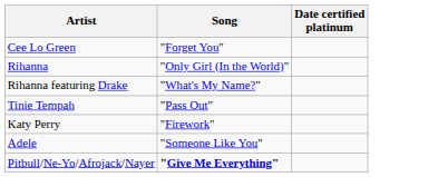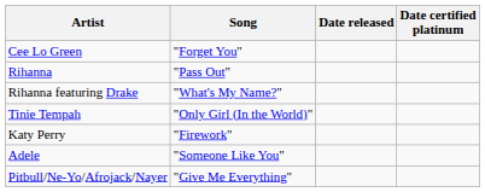+ column: Date released
Rihanna | Song: "Only Girl (In the World)" -> "Pass Out"
Tinie Tempah | Song: "Pass Out" -> "Only Girl (In the World)"
Pitbull/Ne-Yo/Afrojack/Nayer | Song: bold -> normal
